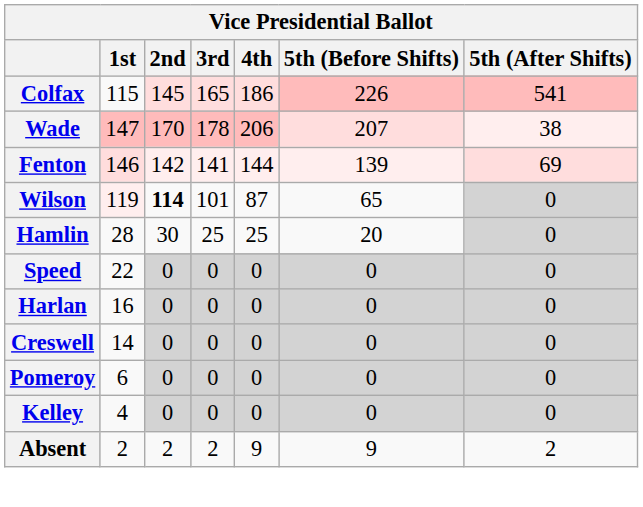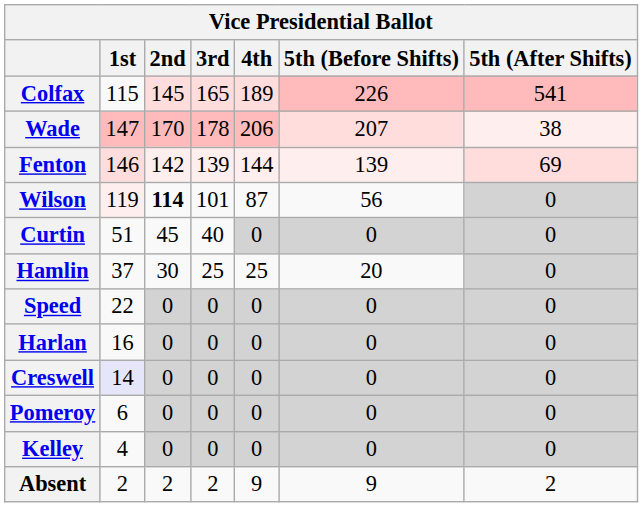Colfax | 4th: 186 -> 189
Fenton | 3rd: 141 -> 139
Wilson | 5th (Before Shifts): 65 -> 56
+ row: Curtin | 51 | 45 | 40 | 0 | 0 | 0
Hamlin | 1st: 28 -> 37
Creswell | 1st: no background -> lavender background
